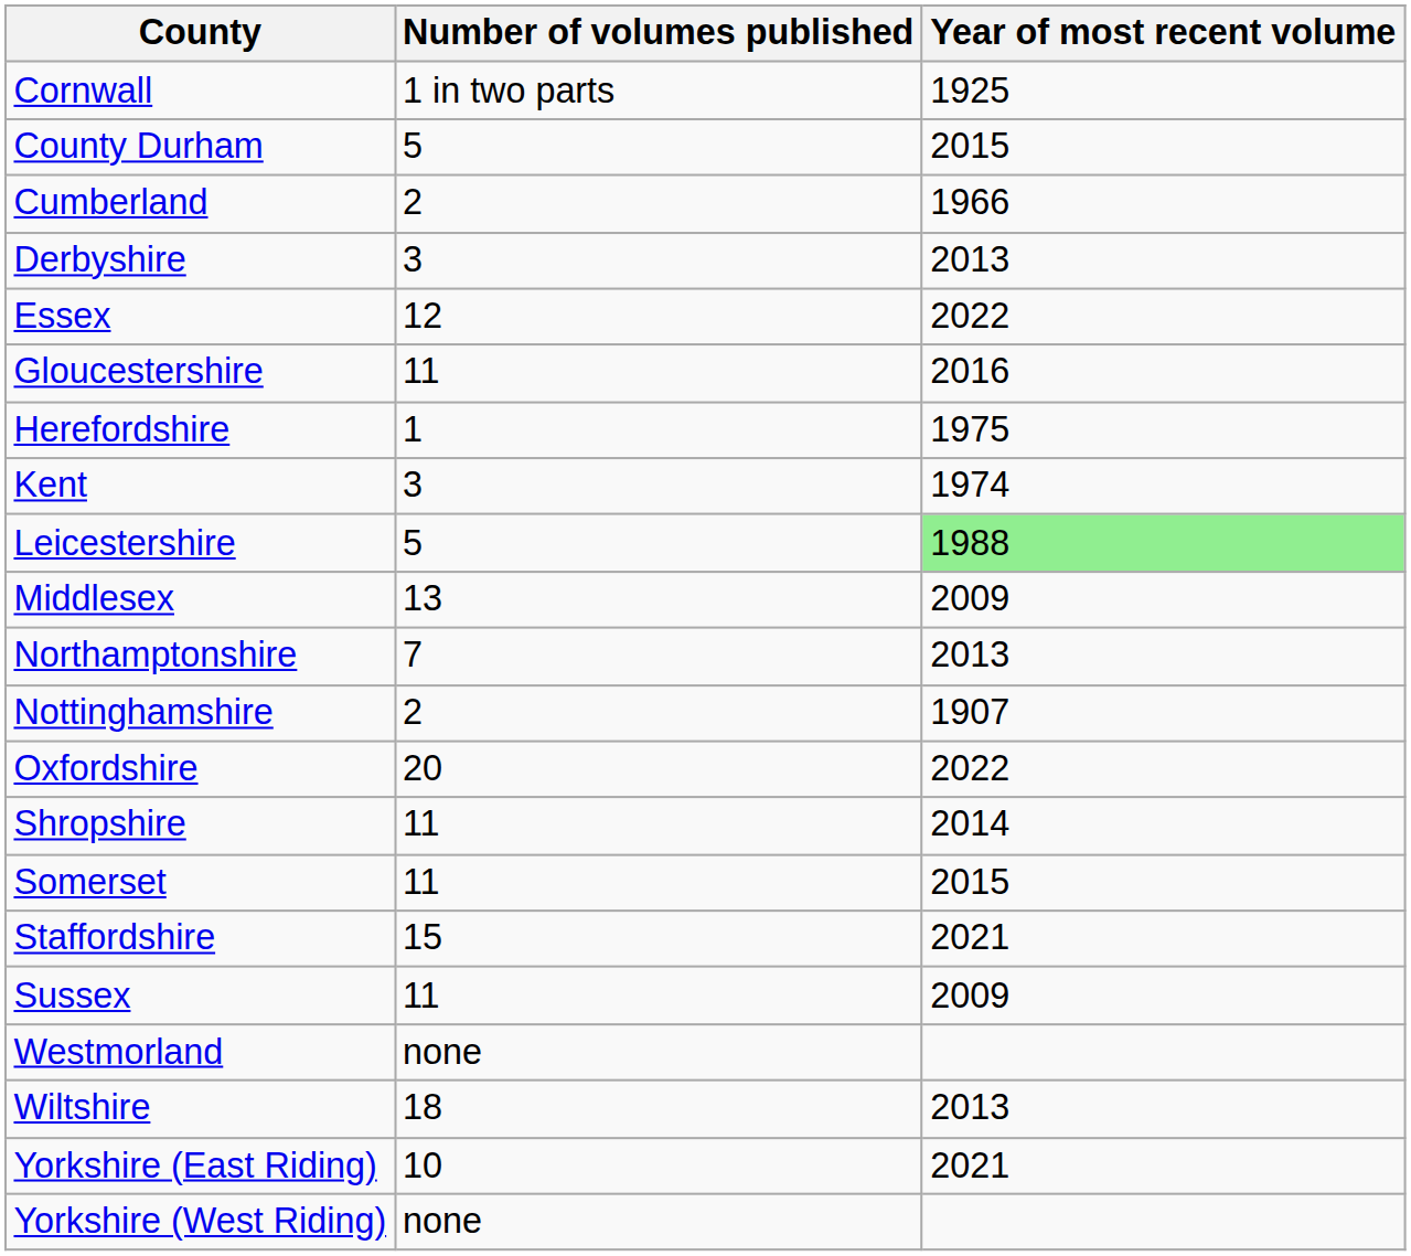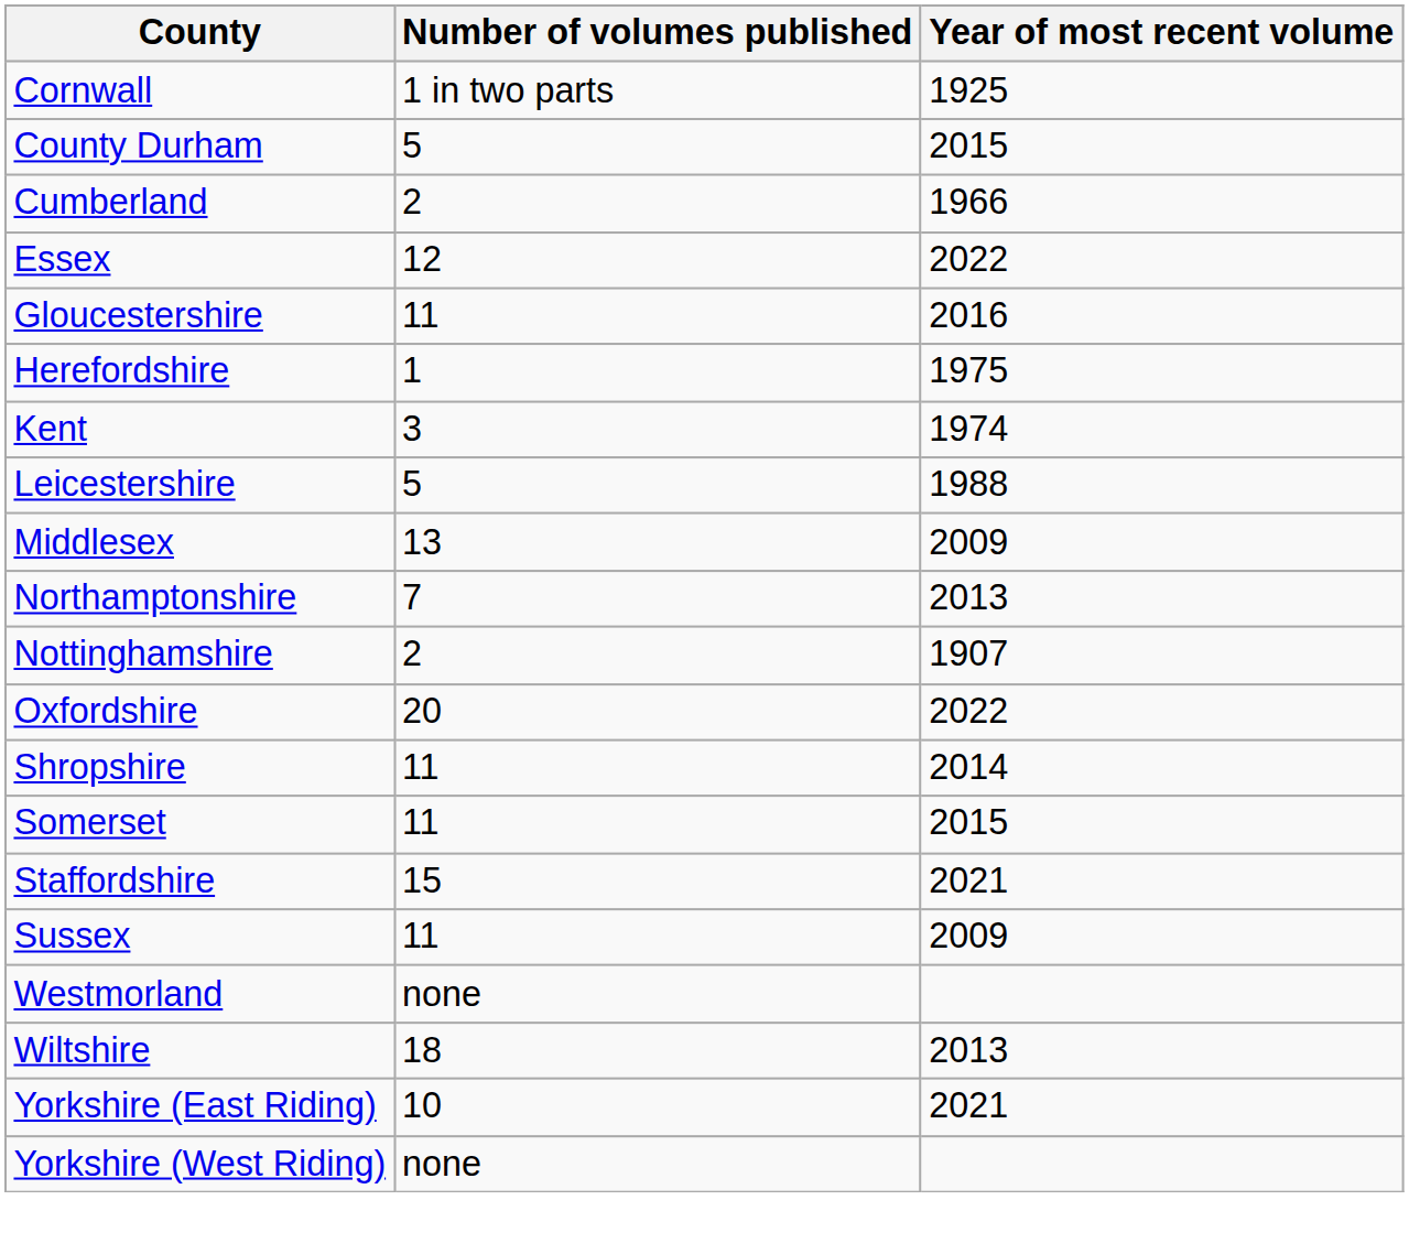- row: Derbyshire | 3 | 2013
Leicestershire | Year of most recent volume: lightgreen background -> no background
